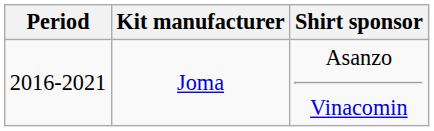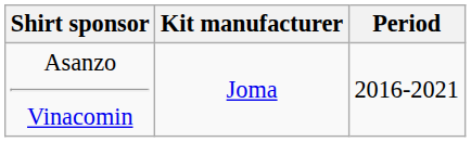columns swapped: Period <-> Shirt sponsor
